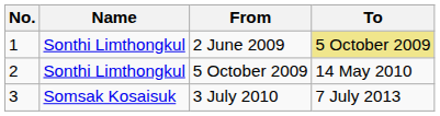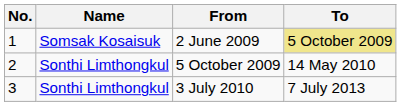2 June 2009 | Name: Sonthi Limthongkul -> Somsak Kosaisuk
3 July 2010 | Name: Somsak Kosaisuk -> Sonthi Limthongkul
